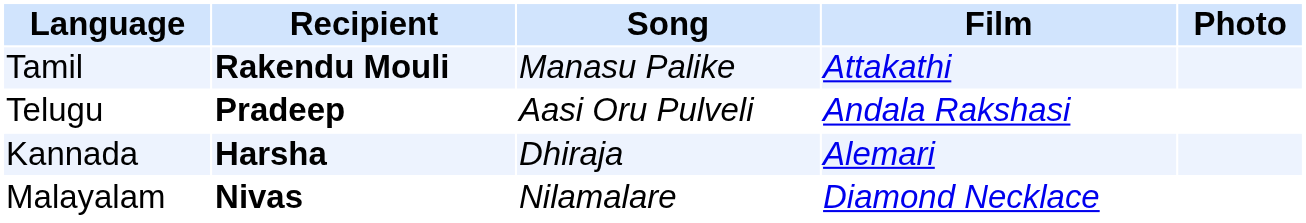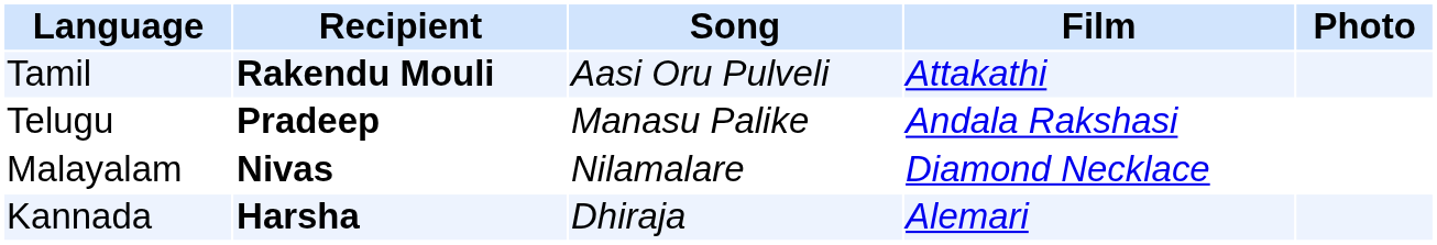Tamil | Song: Manasu Palike -> Aasi Oru Pulveli
Telugu | Song: Aasi Oru Pulveli -> Manasu Palike
rows swapped: Kannada <-> Malayalam
